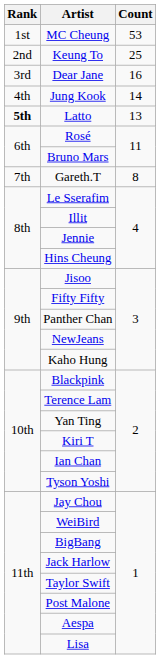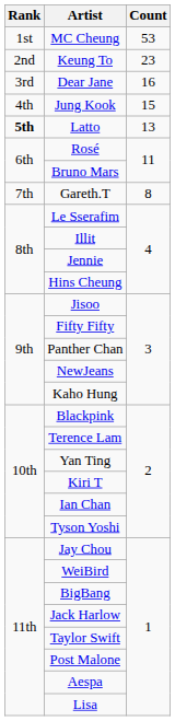Keung To | Count: 25 -> 23
Jung Kook | Count: 14 -> 15
